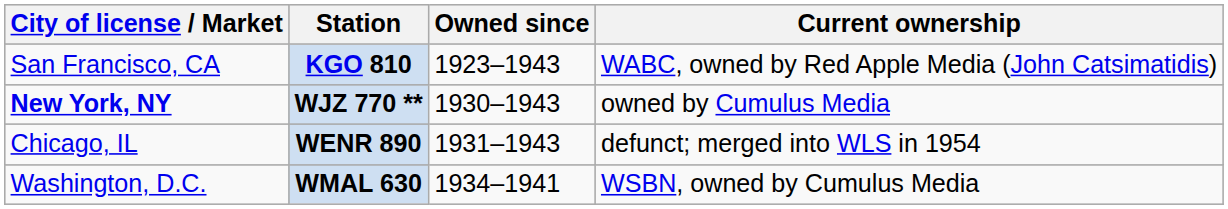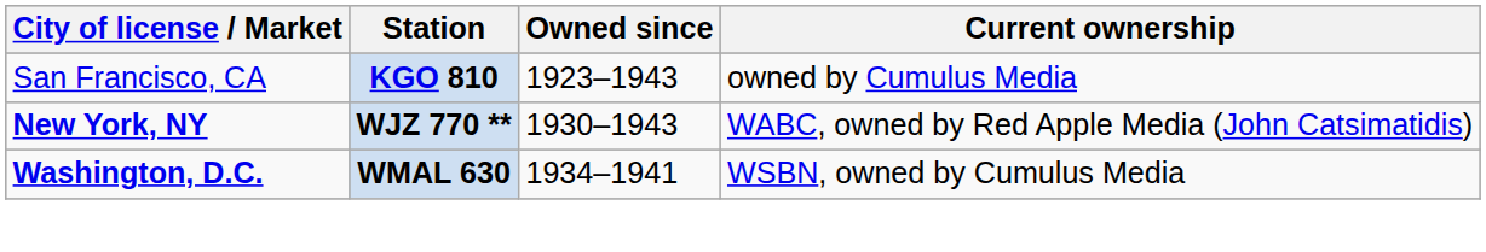KGO 810 | Current ownership: WABC, owned by Red Apple Media (John Catsimatidis) -> owned by Cumulus Media
WJZ 770 ** | Current ownership: owned by Cumulus Media -> WABC, owned by Red Apple Media (John Catsimatidis)
- row: Chicago, IL | WENR 890 | 1931–1943 | defunct; merged into WLS in 1954
WMAL 630 | City of license / Market: normal -> bold
